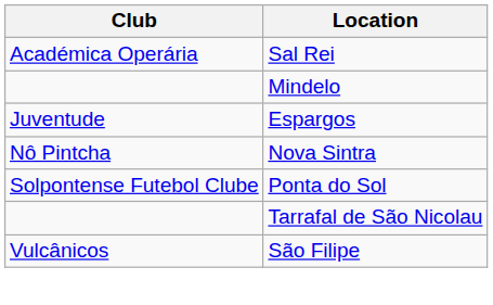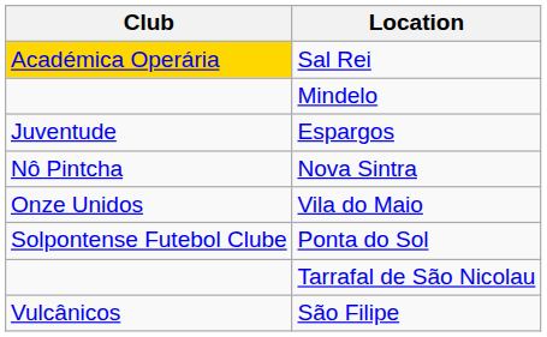Sal Rei | Club: no background -> gold background
+ row: Onze Unidos | Vila do Maio
